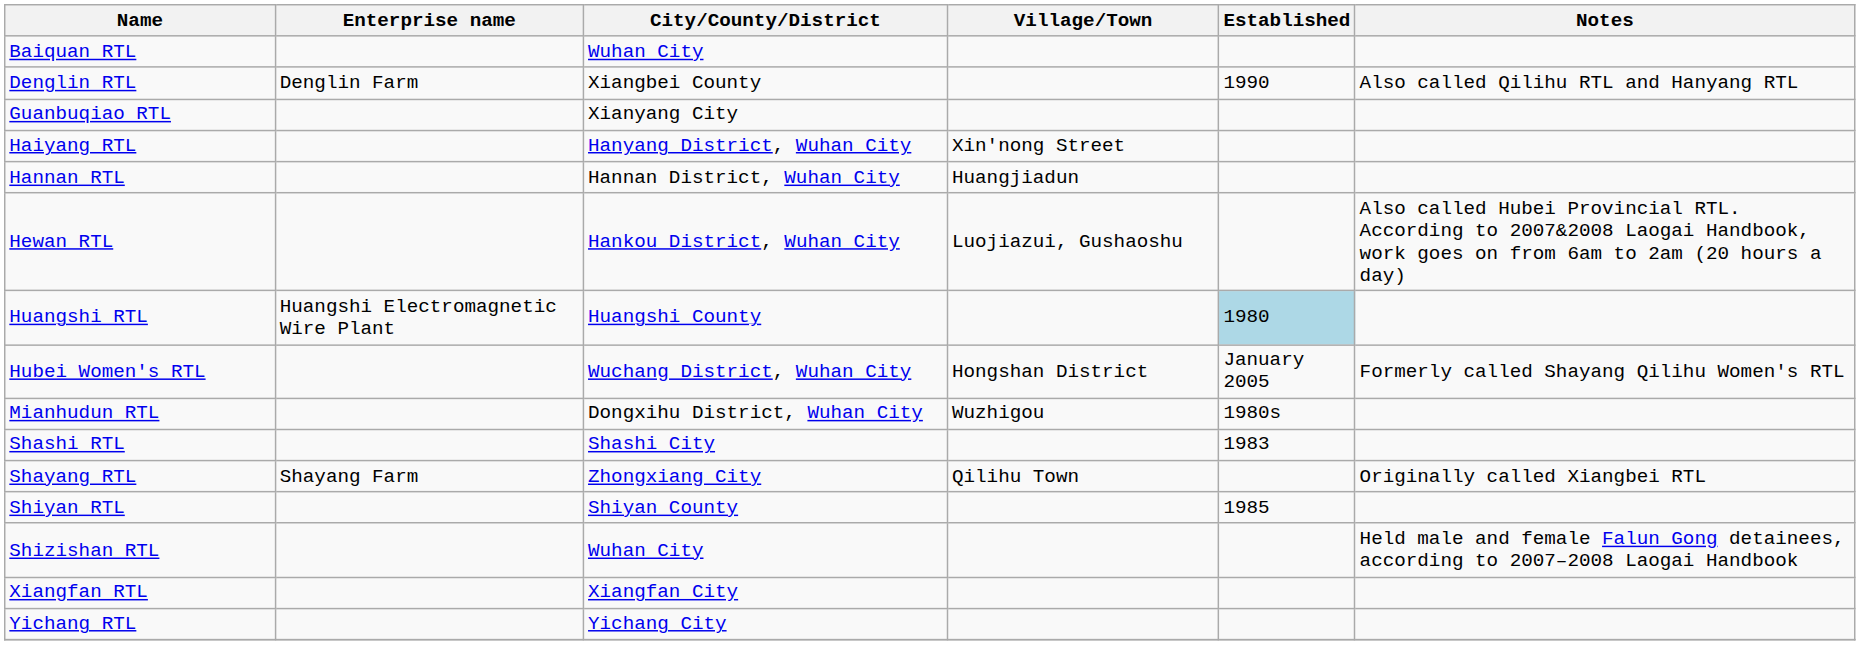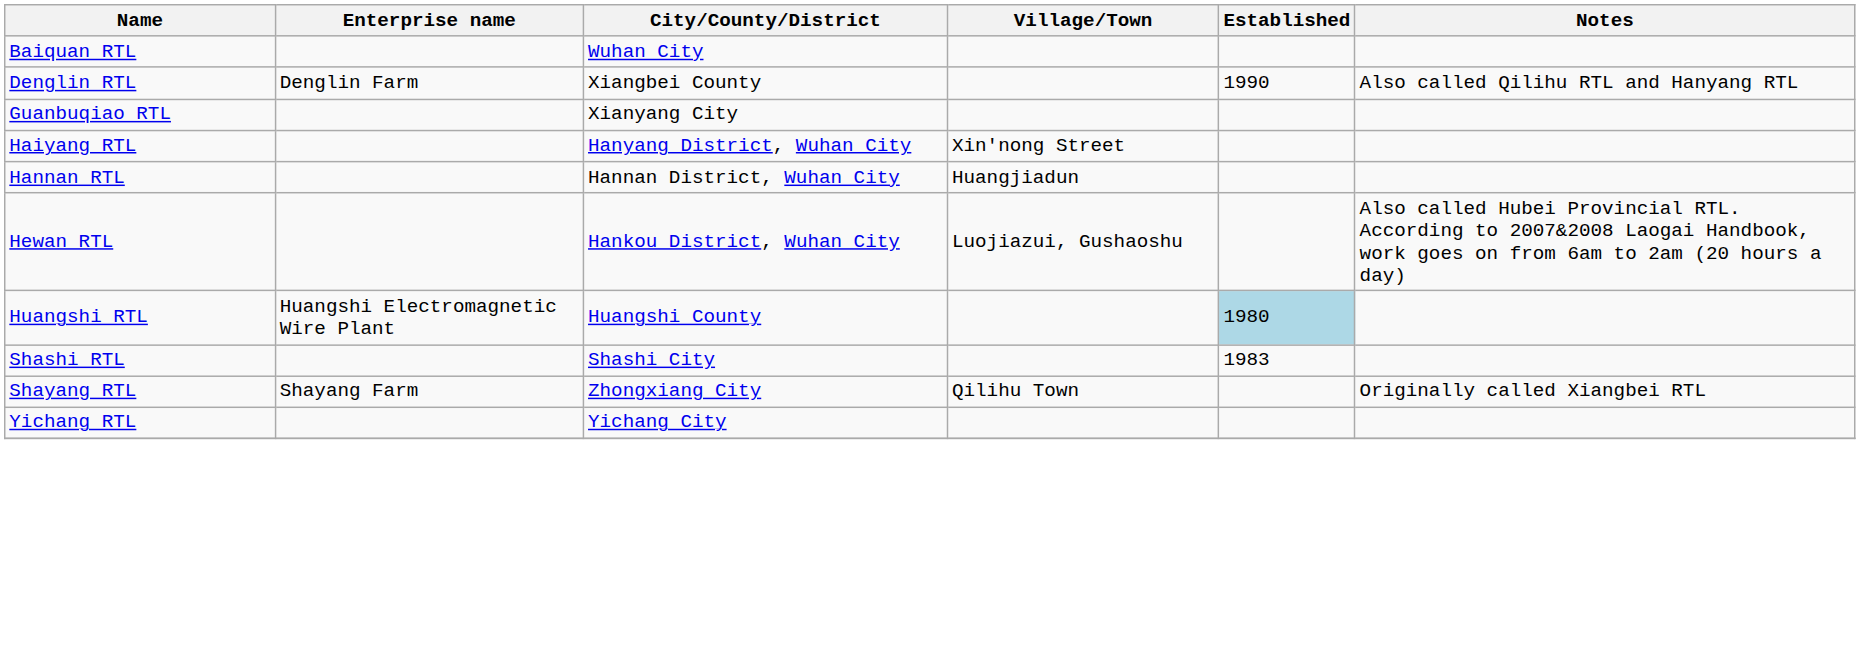- row: Hubei Women's RTL | Wuchang District, Wuhan City | Hongshan District | January 2005 | Formerly called Shayang Qilihu Women's RTL
- row: Mianhudun RTL | Dongxihu District, Wuhan City | Wuzhigou | 1980s
- row: Shiyan RTL | Shiyan County | 1985
- row: Shizishan RTL | Wuhan City | Held male and female Falun Gong detainees, according to 2007–2008 Laogai Handbook
- row: Xiangfan RTL | Xiangfan City
